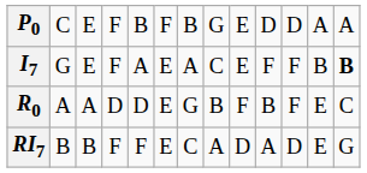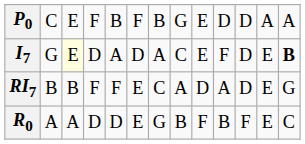I7 | column 3: no background -> lightyellow background
I7 | column 4: F -> D
I7 | column 6: E -> D
I7 | column 11: F -> D
I7 | column 12: B -> E
rows swapped: R0 <-> RI7
